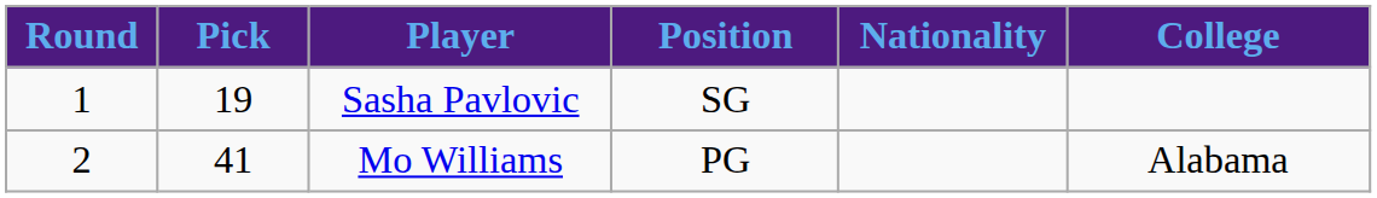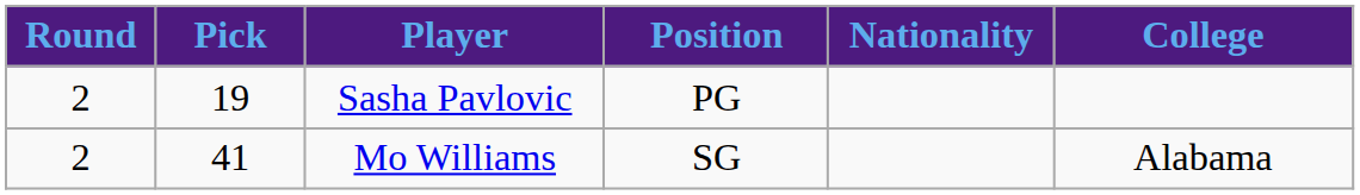Sasha Pavlovic | Round: 1 -> 2
Sasha Pavlovic | Position: SG -> PG
Mo Williams | Position: PG -> SG
